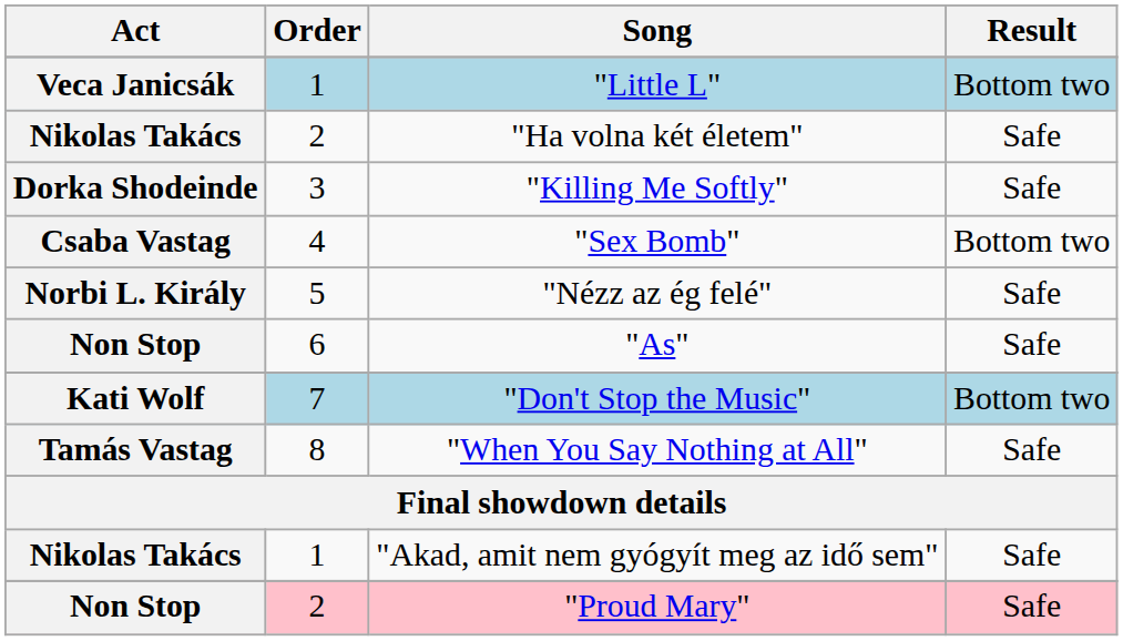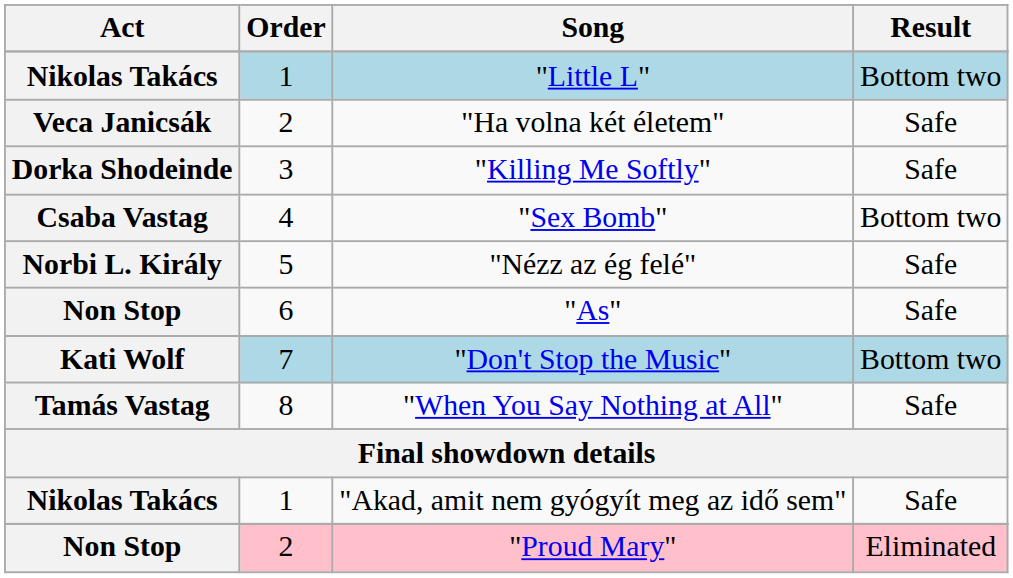"Little L" | Act: Veca Janicsák -> Nikolas Takács
"Ha volna két életem" | Act: Nikolas Takács -> Veca Janicsák
"Proud Mary" | Result: Safe -> Eliminated
